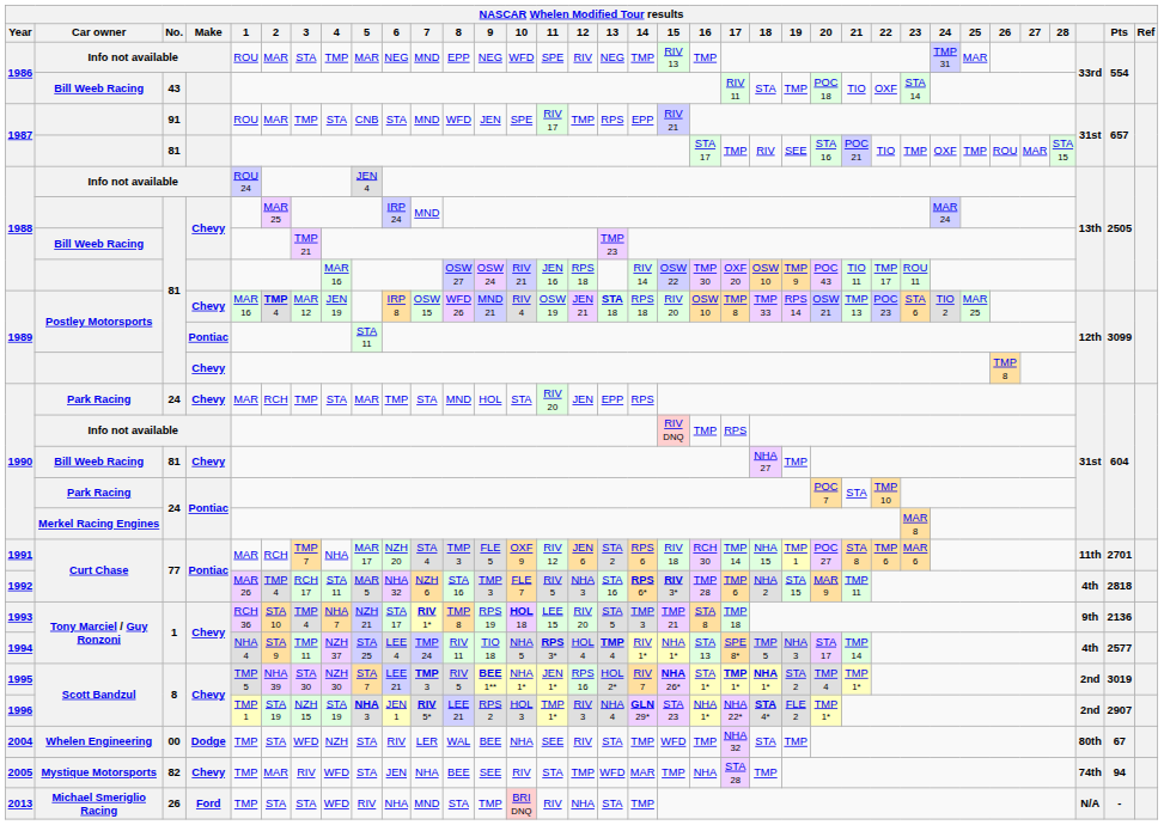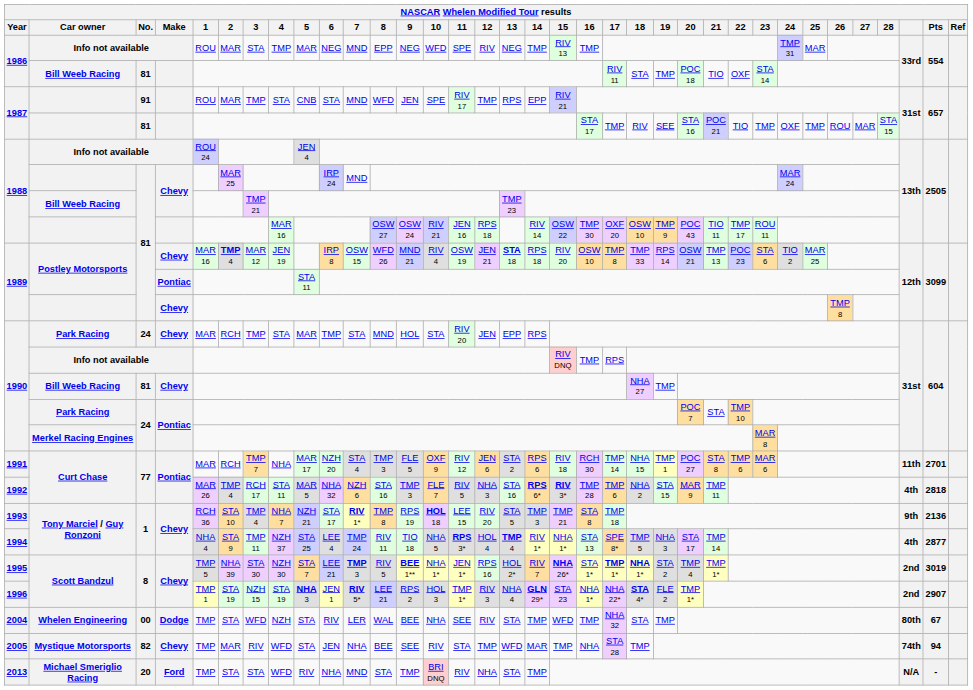1986 / Bill Weeb Racing | No.: 43 -> 81
1994 | Pts: 2577 -> 2877
2013 | No.: 26 -> 20
